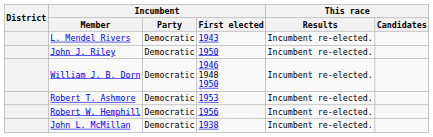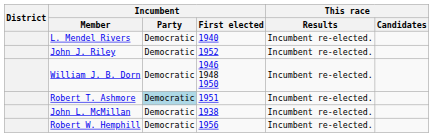L. Mendel Rivers | Incumbent / First elected: 1943 -> 1940
John J. Riley | Incumbent / First elected: 1950 -> 1952
Robert T. Ashmore | Incumbent / Party: no background -> lightblue background
Robert T. Ashmore | Incumbent / First elected: 1953 -> 1951
rows swapped: Robert W. Hemphill <-> John L. McMillan
